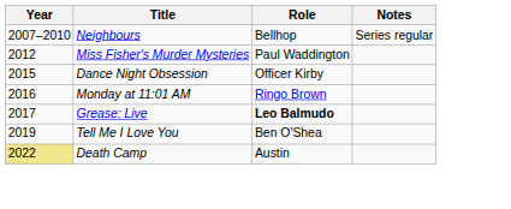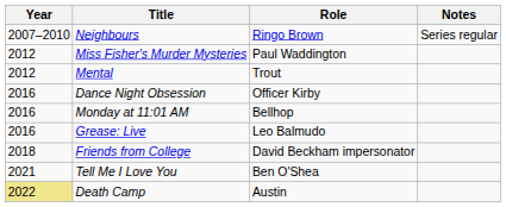Neighbours | Role: Bellhop -> Ringo Brown
+ row: 2012 | Mental | Trout
Dance Night Obsession | Year: 2015 -> 2016
Monday at 11:01 AM | Role: Ringo Brown -> Bellhop
Grease: Live | Year: 2017 -> 2016
Grease: Live | Role: bold -> normal
+ row: 2018 | Friends from College | David Beckham impersonator
Tell Me I Love You | Year: 2019 -> 2021
